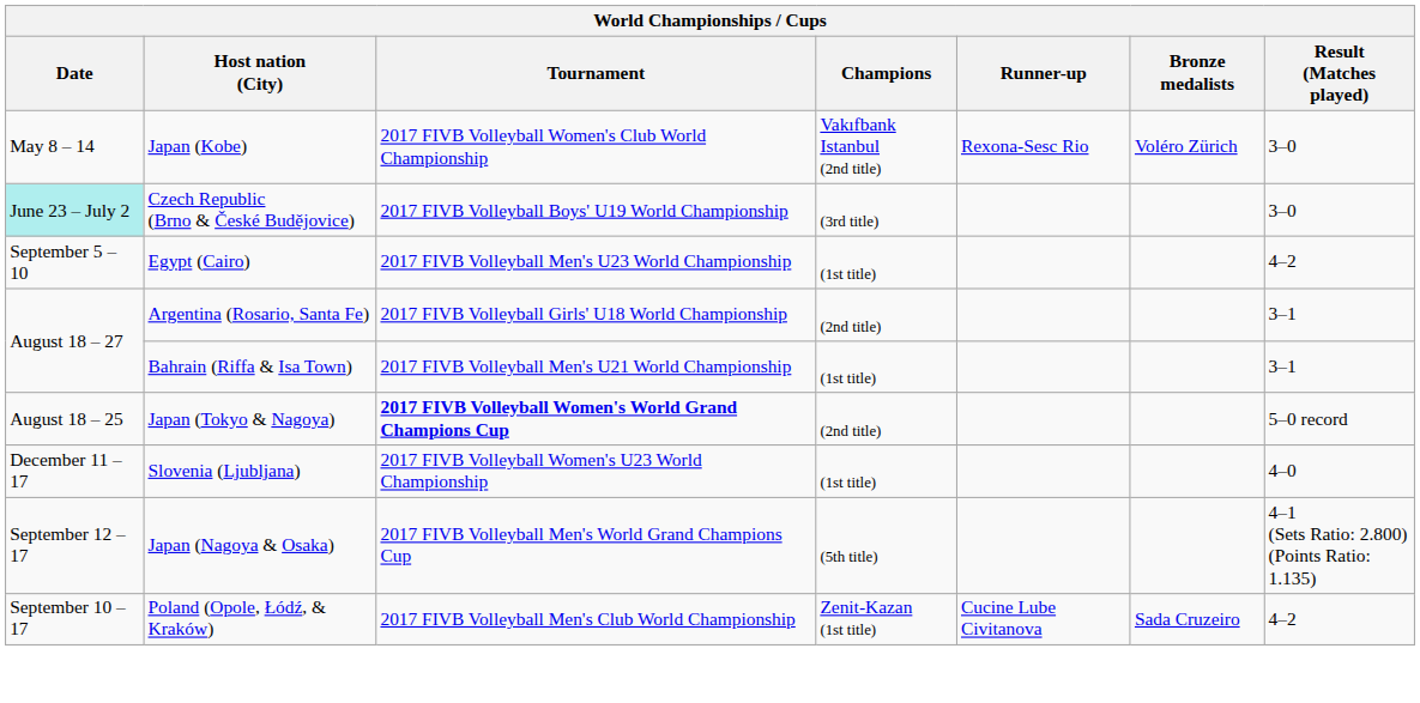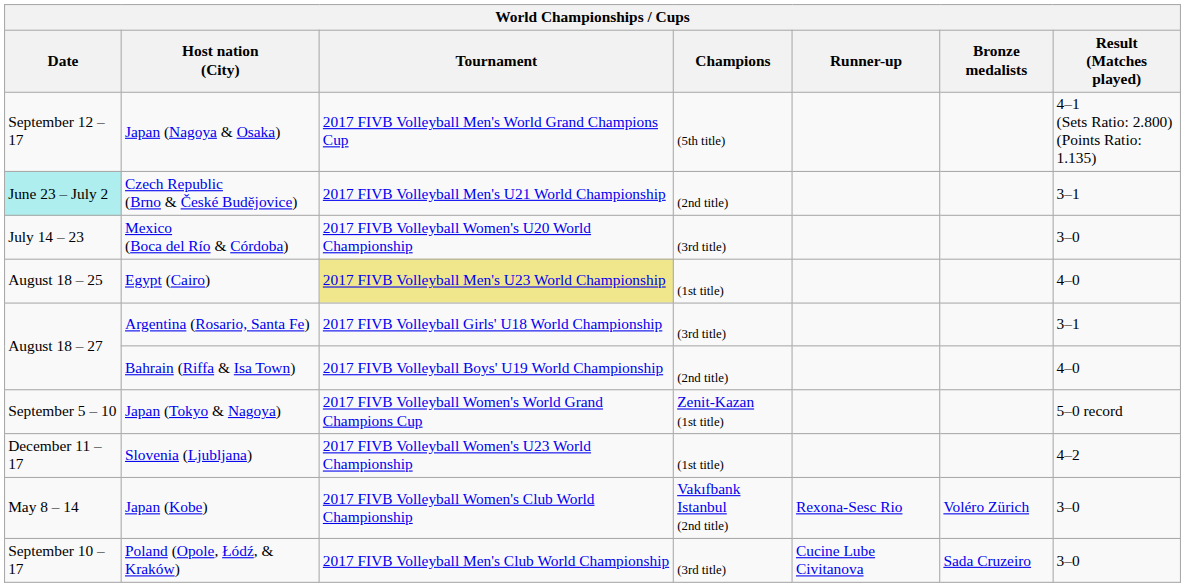rows swapped: Japan (Kobe) <-> Japan (Nagoya & Osaka)
Czech Republic (Brno & České Budějovice) | Tournament: 2017 FIVB Volleyball Boys' U19 World Championship -> 2017 FIVB Volleyball Men's U21 World Championship
Czech Republic (Brno & České Budějovice) | Champions: (3rd title) -> (2nd title)
Czech Republic (Brno & České Budějovice) | Result (Matches played): 3–0 -> 3–1
+ row: July 14 – 23 | Mexico (Boca del Río & Córdoba) | 2017 FIVB Volleyball Women's U20 World Championship | (3rd title) | 3–0
Egypt (Cairo) | Date: September 5 – 10 -> August 18 – 25
Egypt (Cairo) | Tournament: no background -> khaki background
Egypt (Cairo) | Result (Matches played): 4–2 -> 4–0
Argentina (Rosario, Santa Fe) | Champions: (2nd title) -> (3rd title)
Bahrain (Riffa & Isa Town) | Tournament: 2017 FIVB Volleyball Men's U21 World Championship -> 2017 FIVB Volleyball Boys' U19 World Championship
Bahrain (Riffa & Isa Town) | Champions: (1st title) -> (2nd title)
Bahrain (Riffa & Isa Town) | Result (Matches played): 3–1 -> 4–0
Japan (Tokyo & Nagoya) | Date: August 18 – 25 -> September 5 – 10
Japan (Tokyo & Nagoya) | Tournament: bold -> normal
Japan (Tokyo & Nagoya) | Champions: (2nd title) -> Zenit-Kazan (1st title)
Slovenia (Ljubljana) | Result (Matches played): 4–0 -> 4–2
Poland (Opole, Łódź, & Kraków) | Champions: Zenit-Kazan (1st title) -> (3rd title)
Poland (Opole, Łódź, & Kraków) | Result (Matches played): 4–2 -> 3–0
